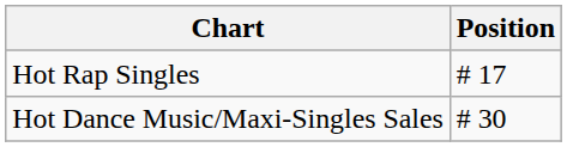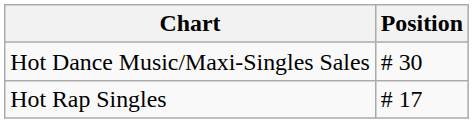rows swapped: Hot Rap Singles <-> Hot Dance Music/Maxi-Singles Sales
